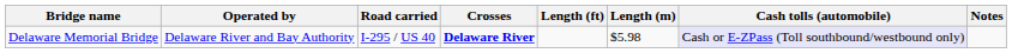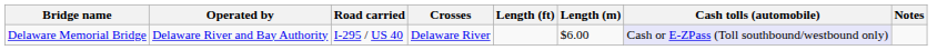Delaware Memorial Bridge | Crosses: bold -> normal
Delaware Memorial Bridge | Length (m): $5.98 -> $6.00
